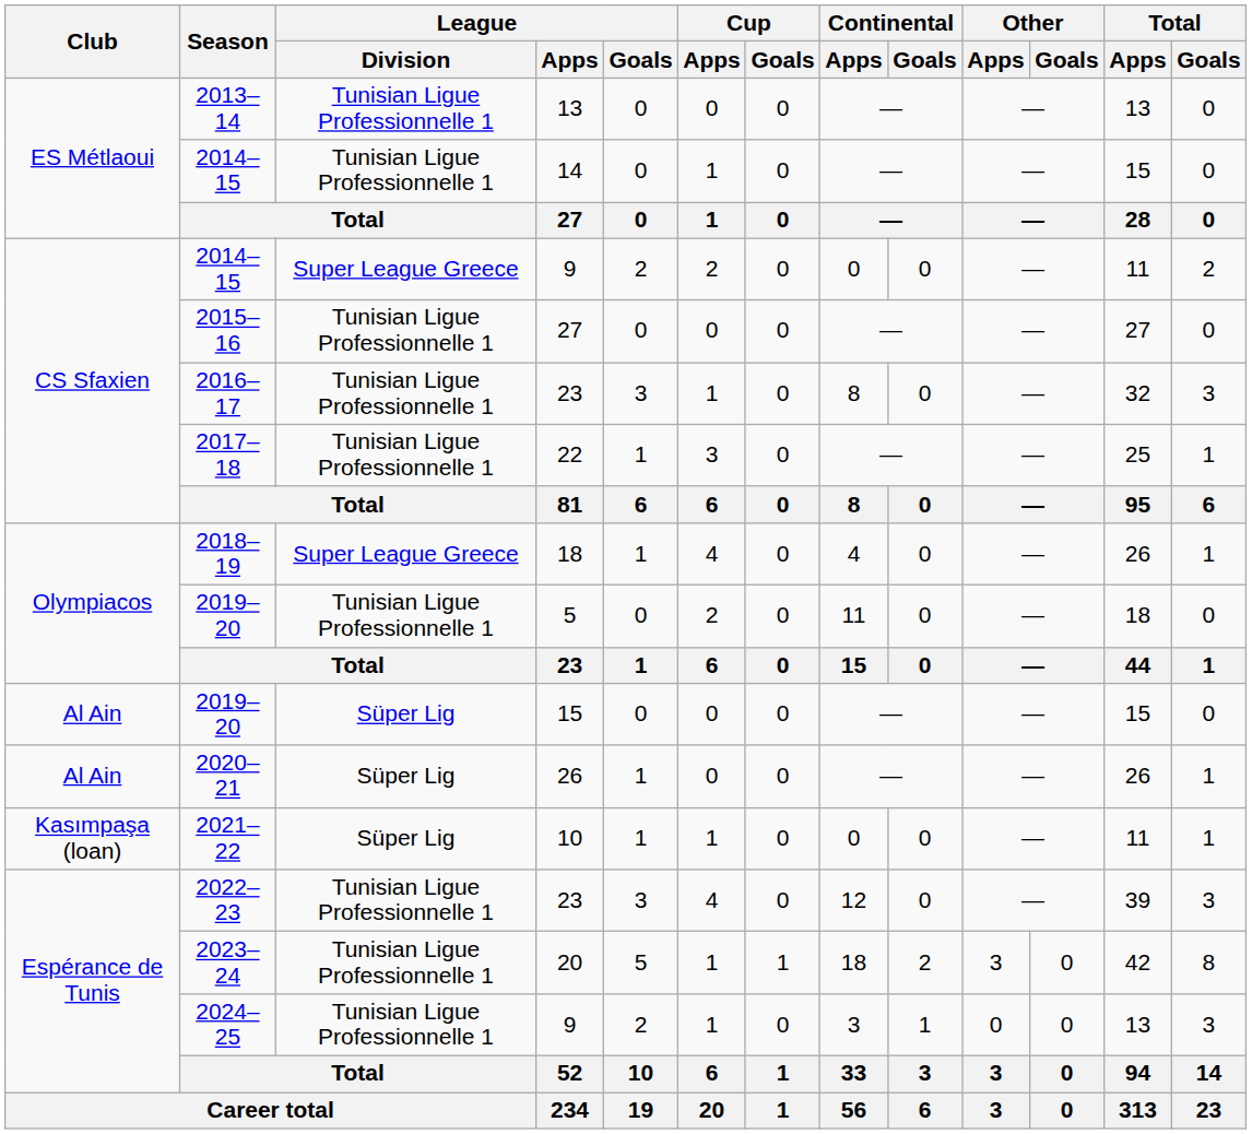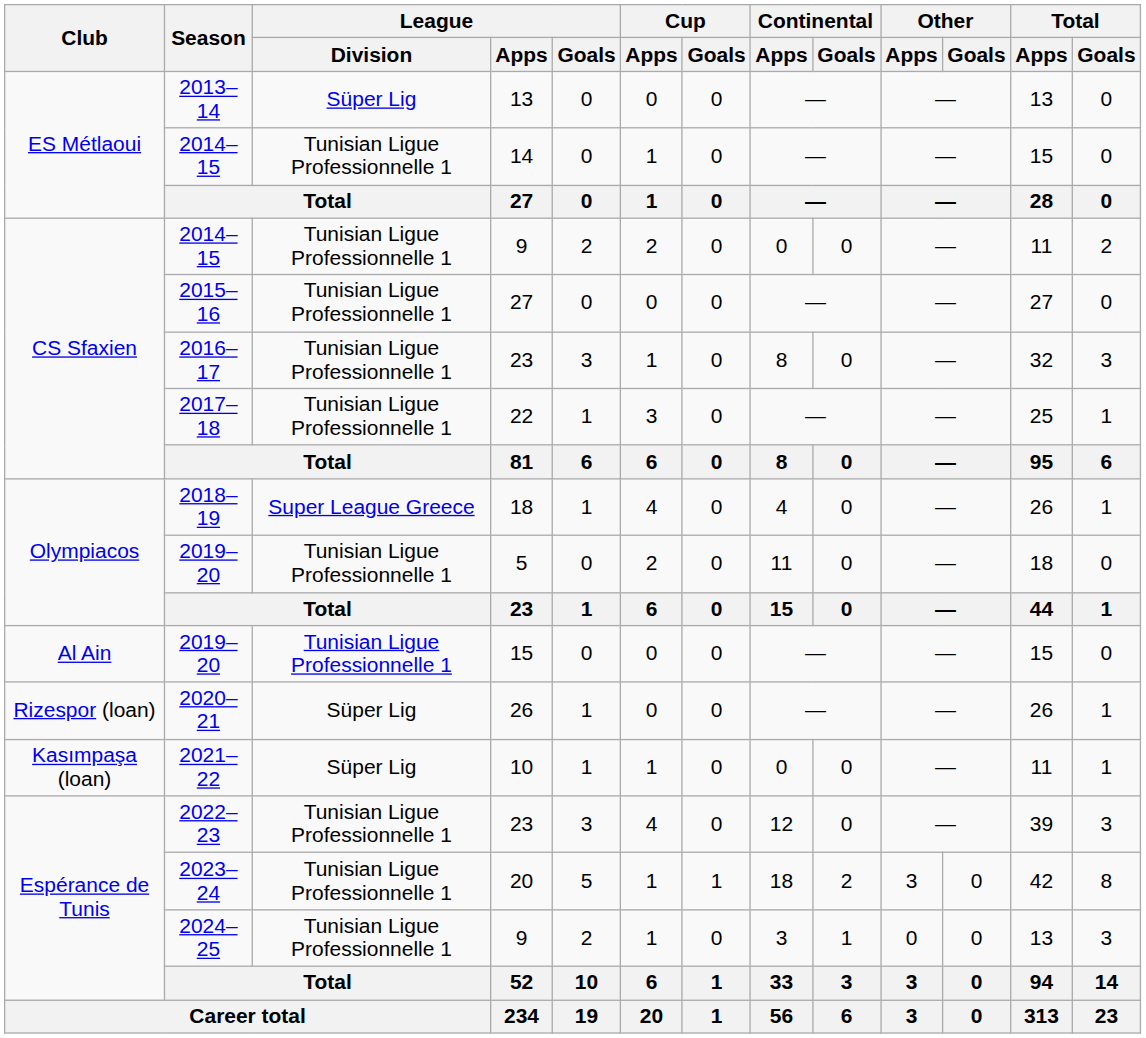2013–14 | League / Division: Tunisian Ligue Professionnelle 1 -> Süper Lig
2014–15 / 9 | League / Division: Super League Greece -> Tunisian Ligue Professionnelle 1
2019–20 / 15 | League / Division: Süper Lig -> Tunisian Ligue Professionnelle 1
2020–21 | Club: Al Ain -> Rizespor (loan)
